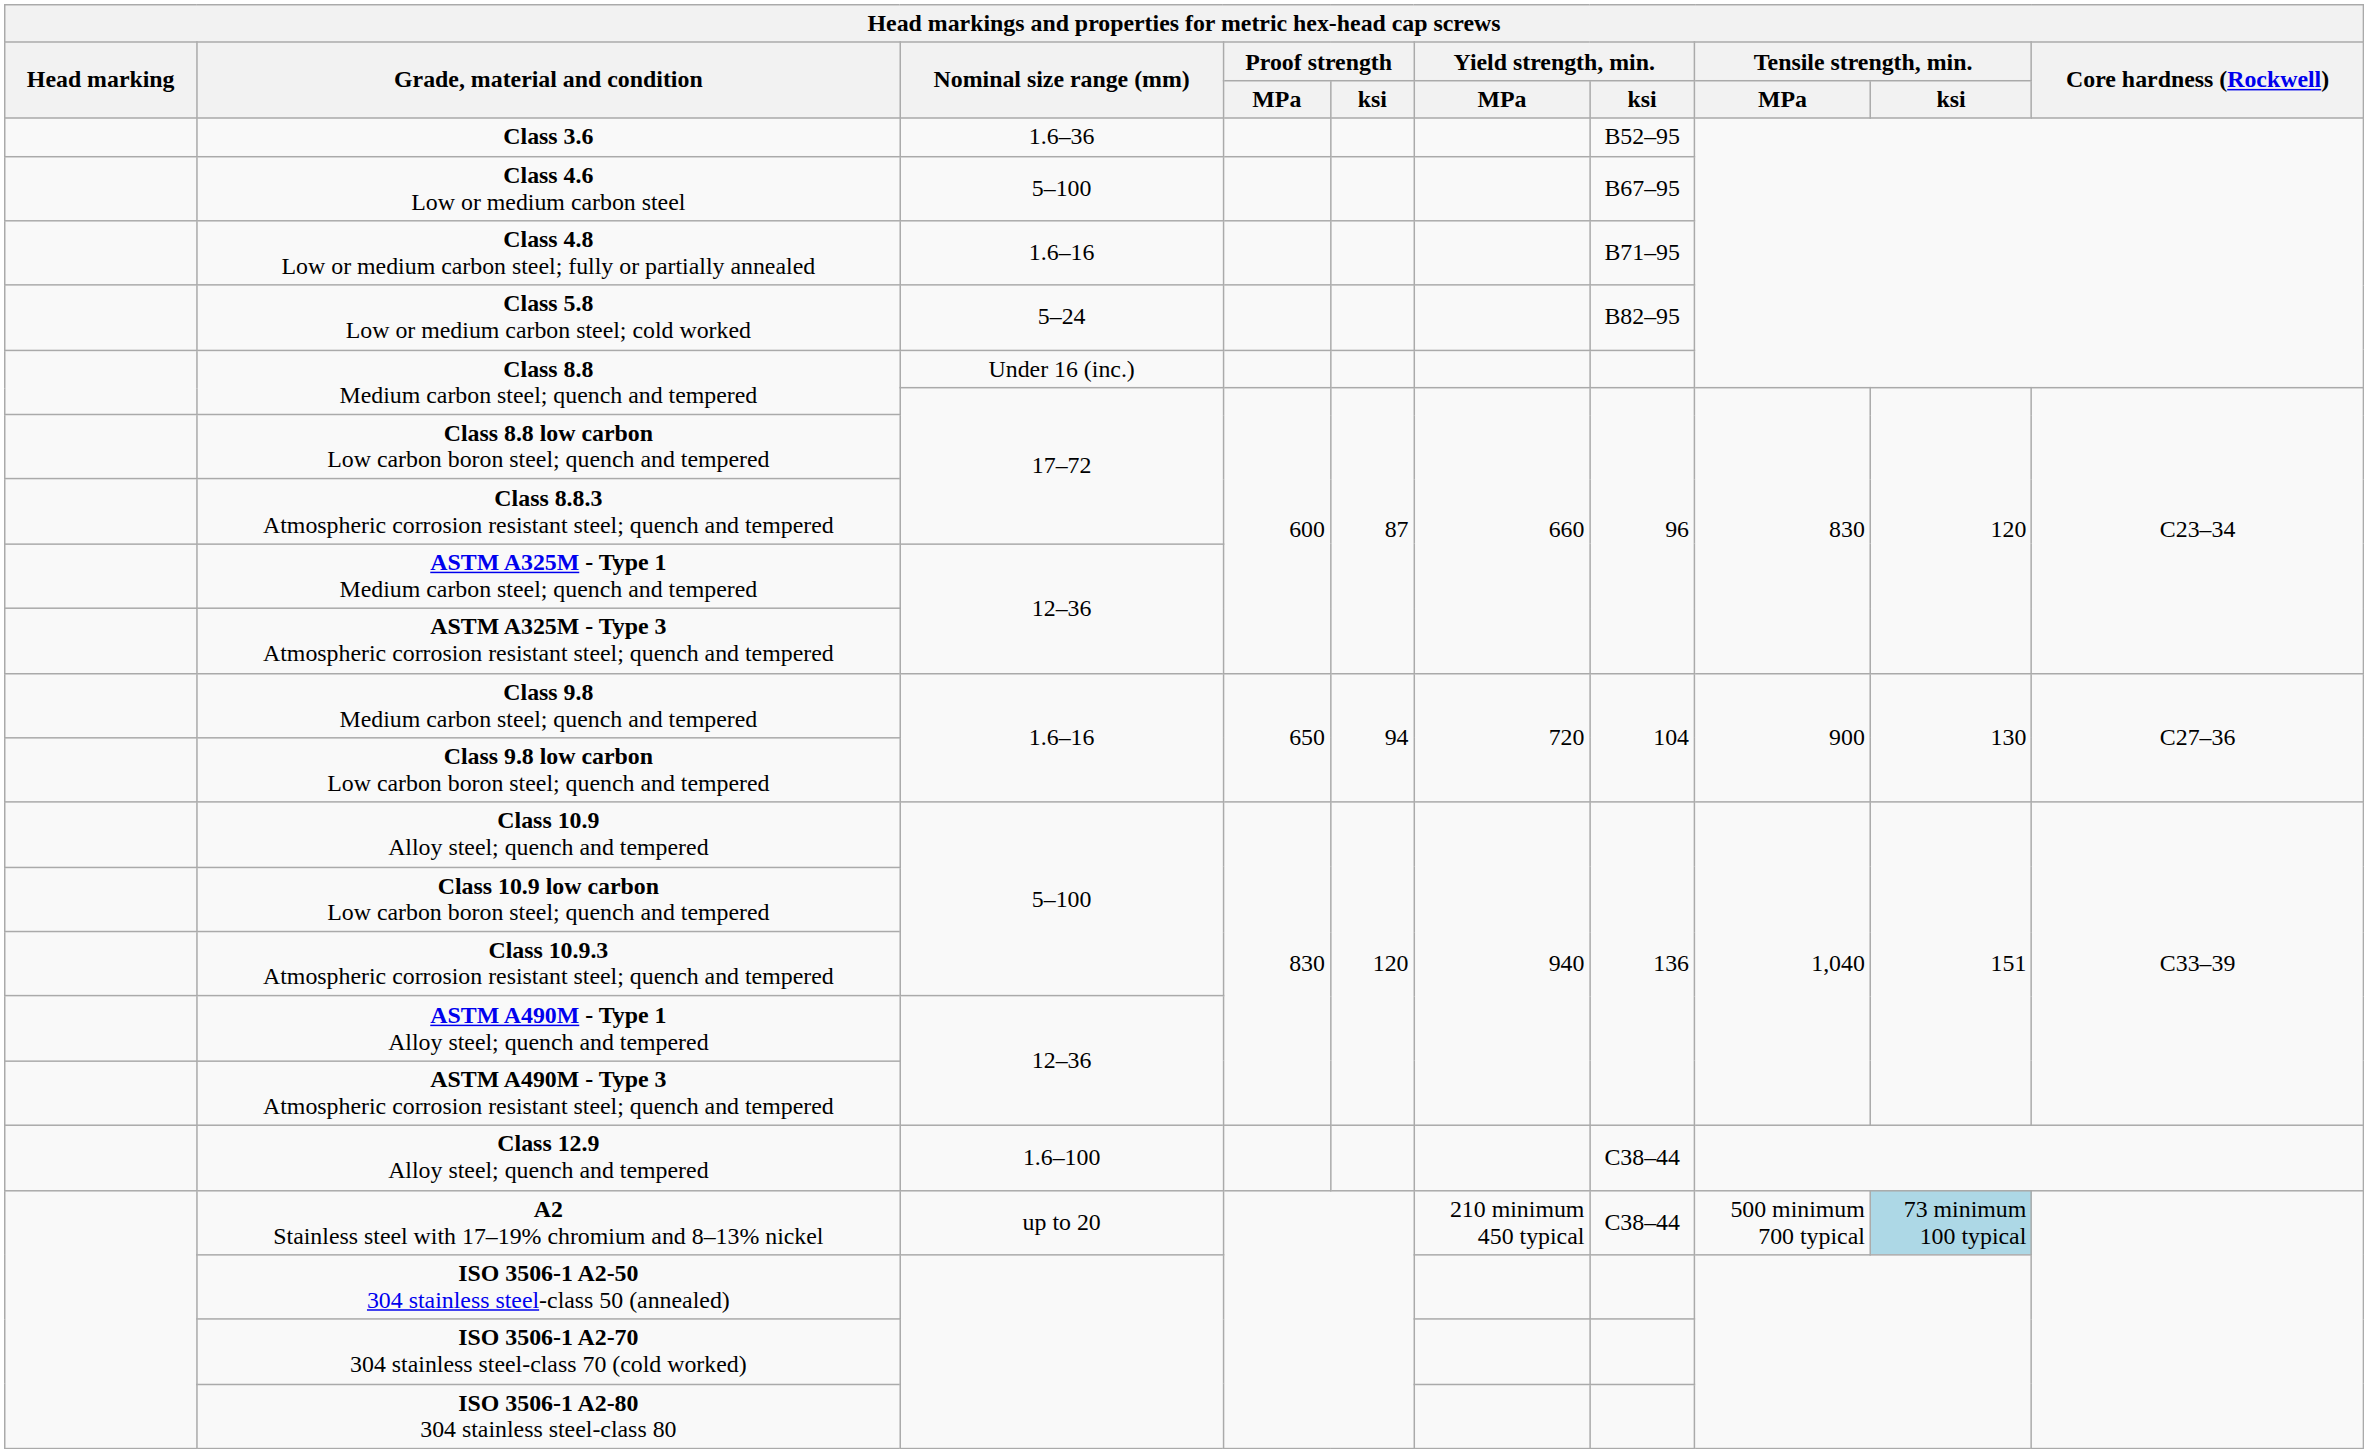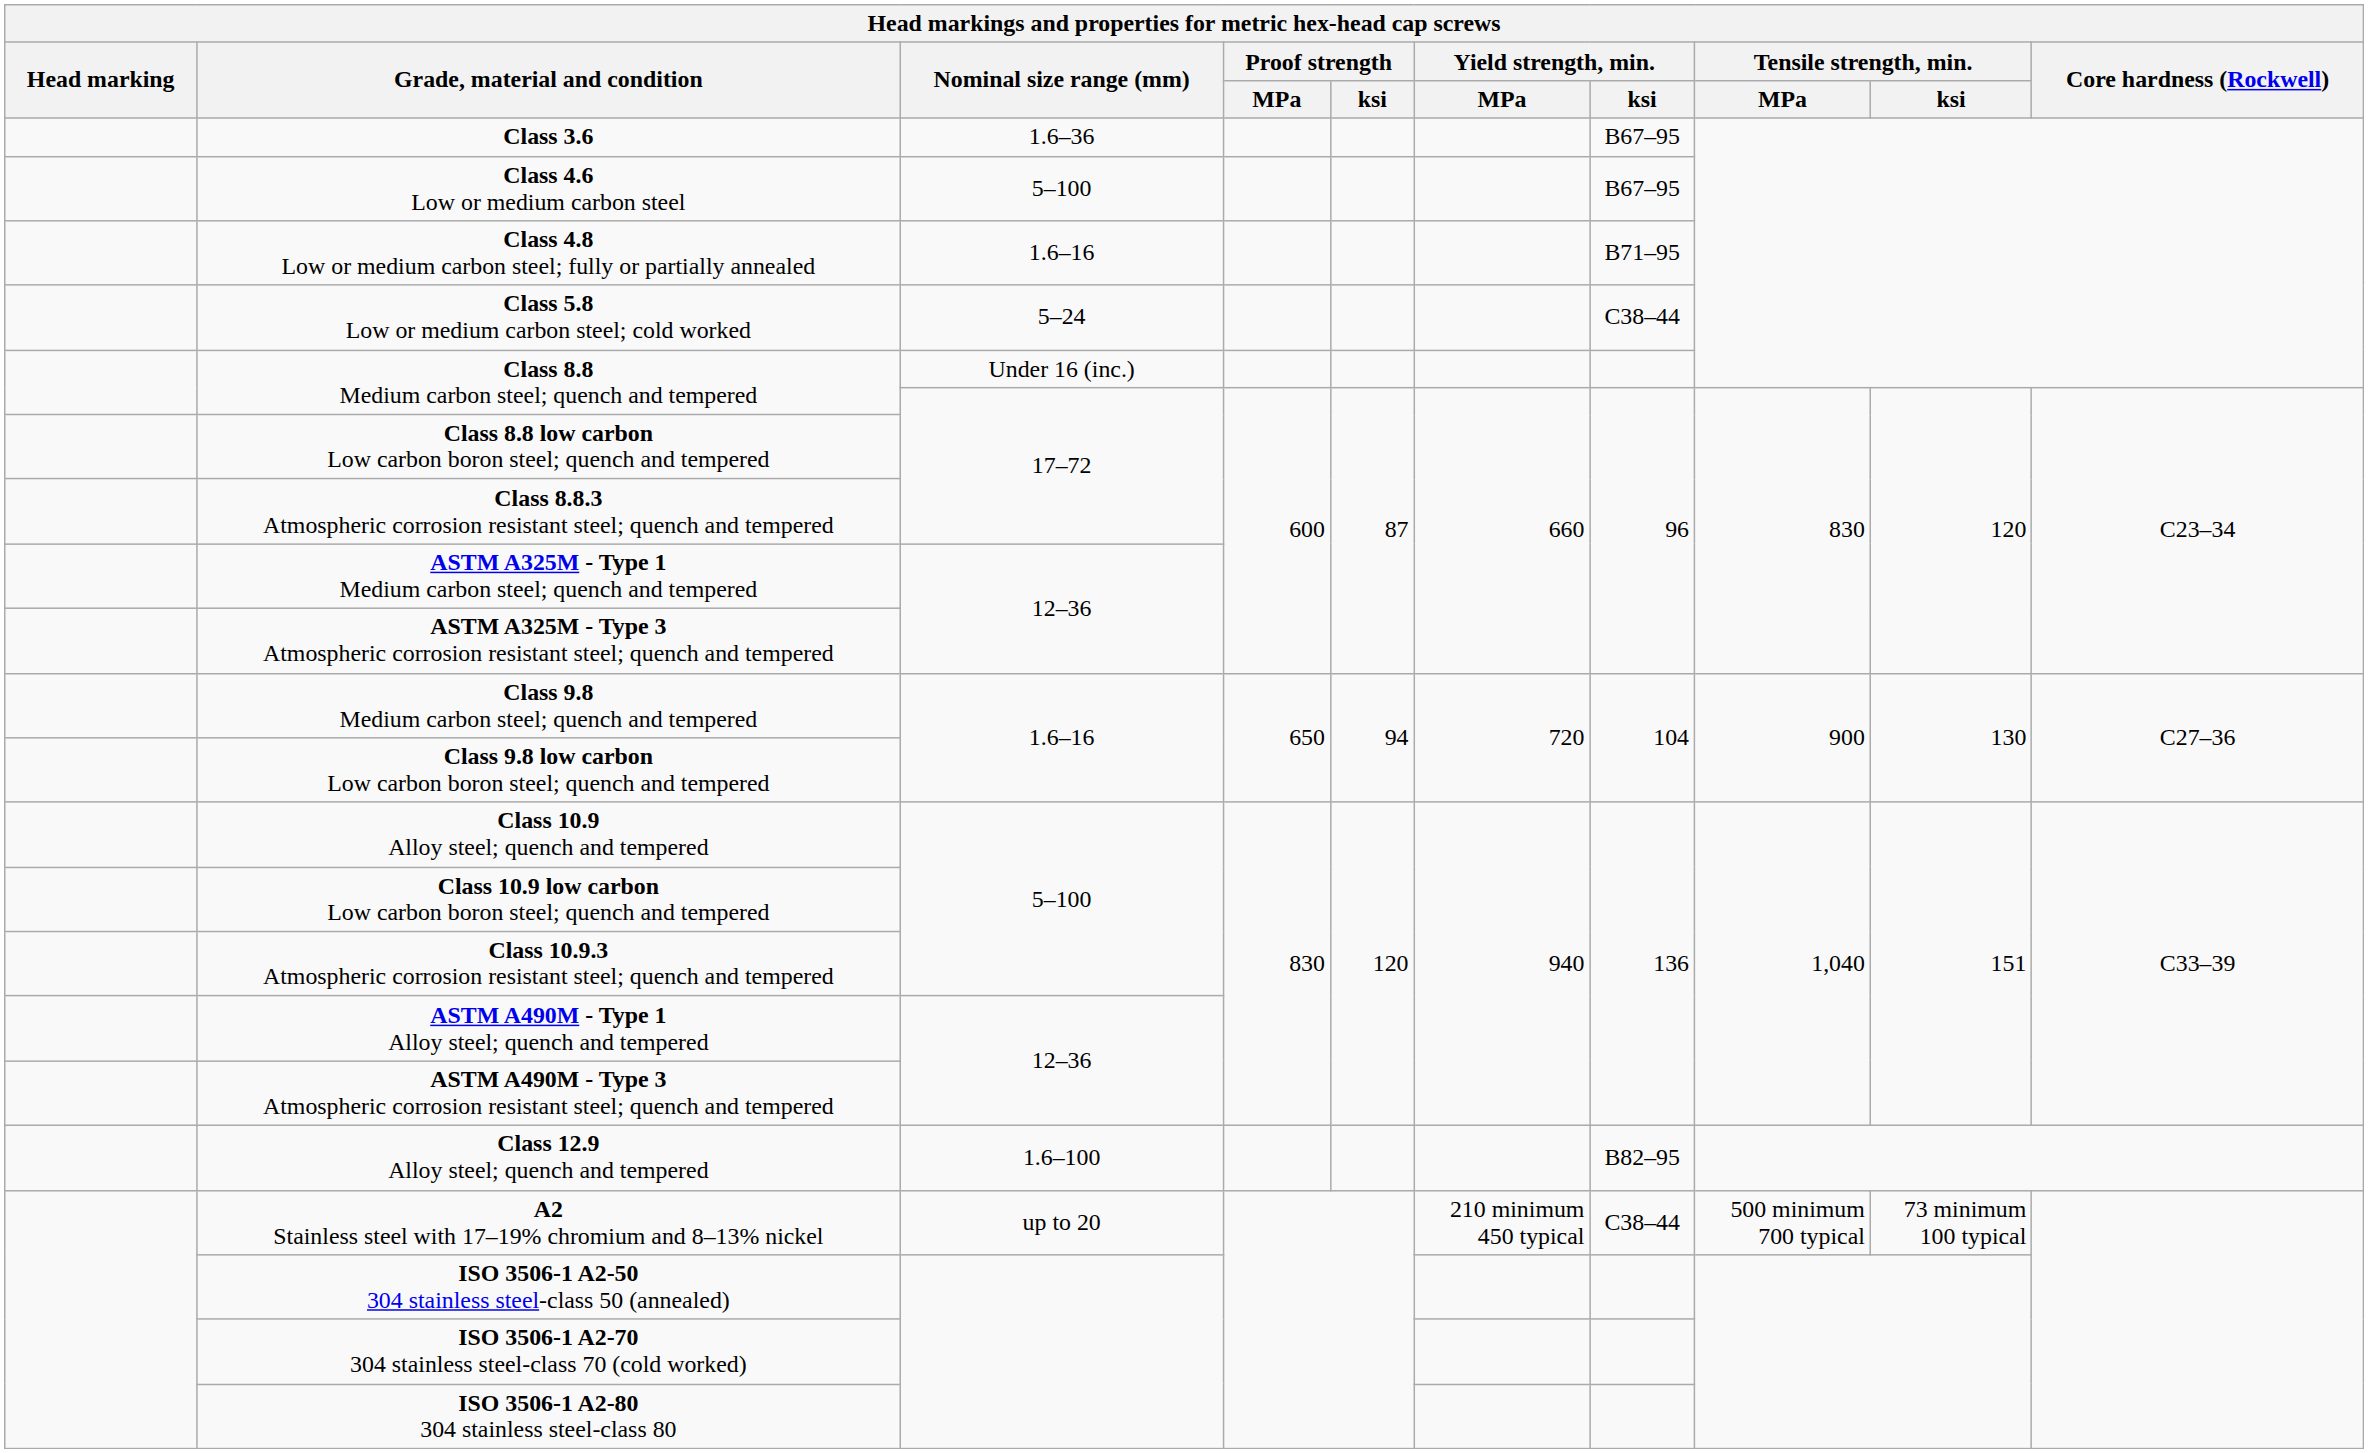Class 3.6 | Yield strength, min. / ksi: B52–95 -> B67–95
Class 5.8 Low or medium carbon steel; cold worked | Yield strength, min. / ksi: B82–95 -> C38–44
Class 12.9 Alloy steel; quench and tempered | Yield strength, min. / ksi: C38–44 -> B82–95
A2 Stainless steel with 17–19% chromium and 8–13% nickel | Tensile strength, min. / ksi: lightblue background -> no background
